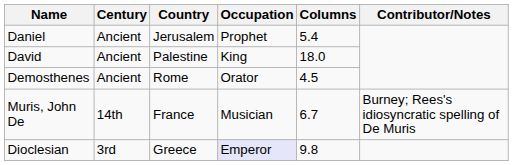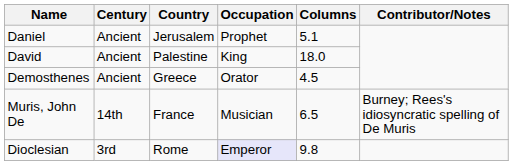Daniel | Columns: 5.4 -> 5.1
Demosthenes | Country: Rome -> Greece
Muris, John De | Columns: 6.7 -> 6.5
Dioclesian | Country: Greece -> Rome
